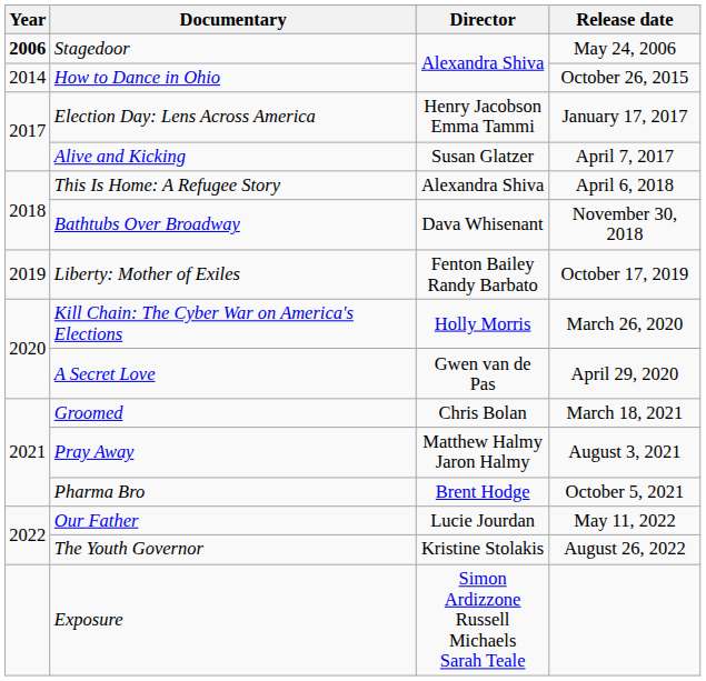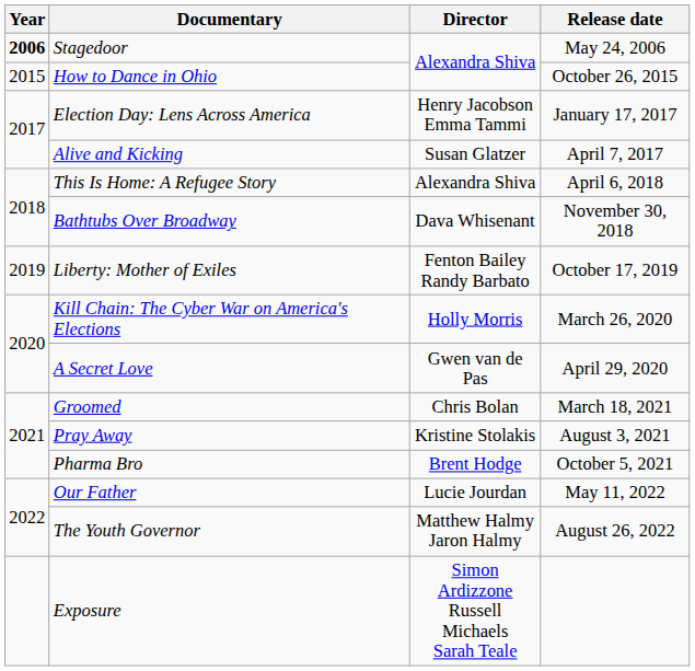How to Dance in Ohio | Year: 2014 -> 2015
Pray Away | Director: Matthew Halmy Jaron Halmy -> Kristine Stolakis
The Youth Governor | Director: Kristine Stolakis -> Matthew Halmy Jaron Halmy
